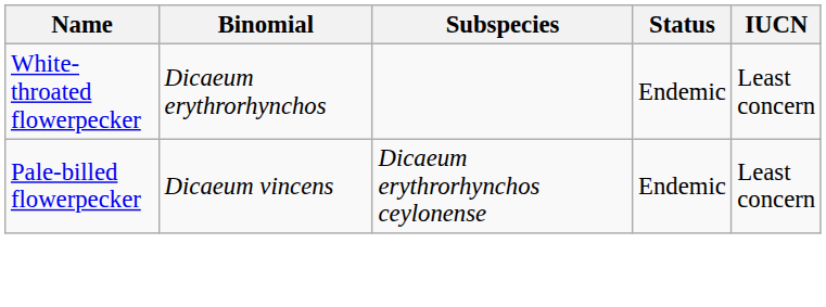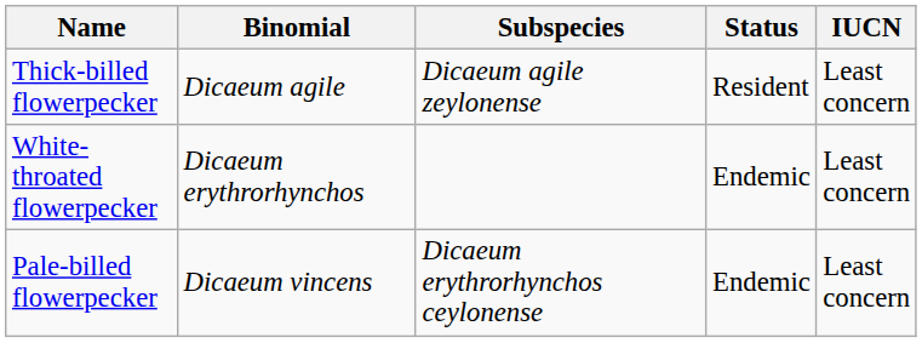+ row: Thick-billed flowerpecker | Dicaeum agile | Dicaeum agile zeylonense | Resident | Least concern
